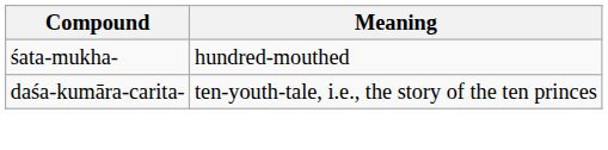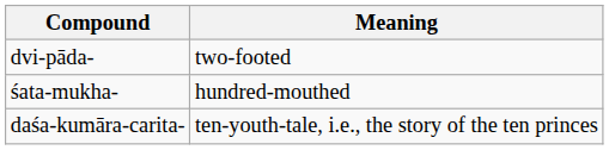+ row: dvi-pāda- | two-footed
